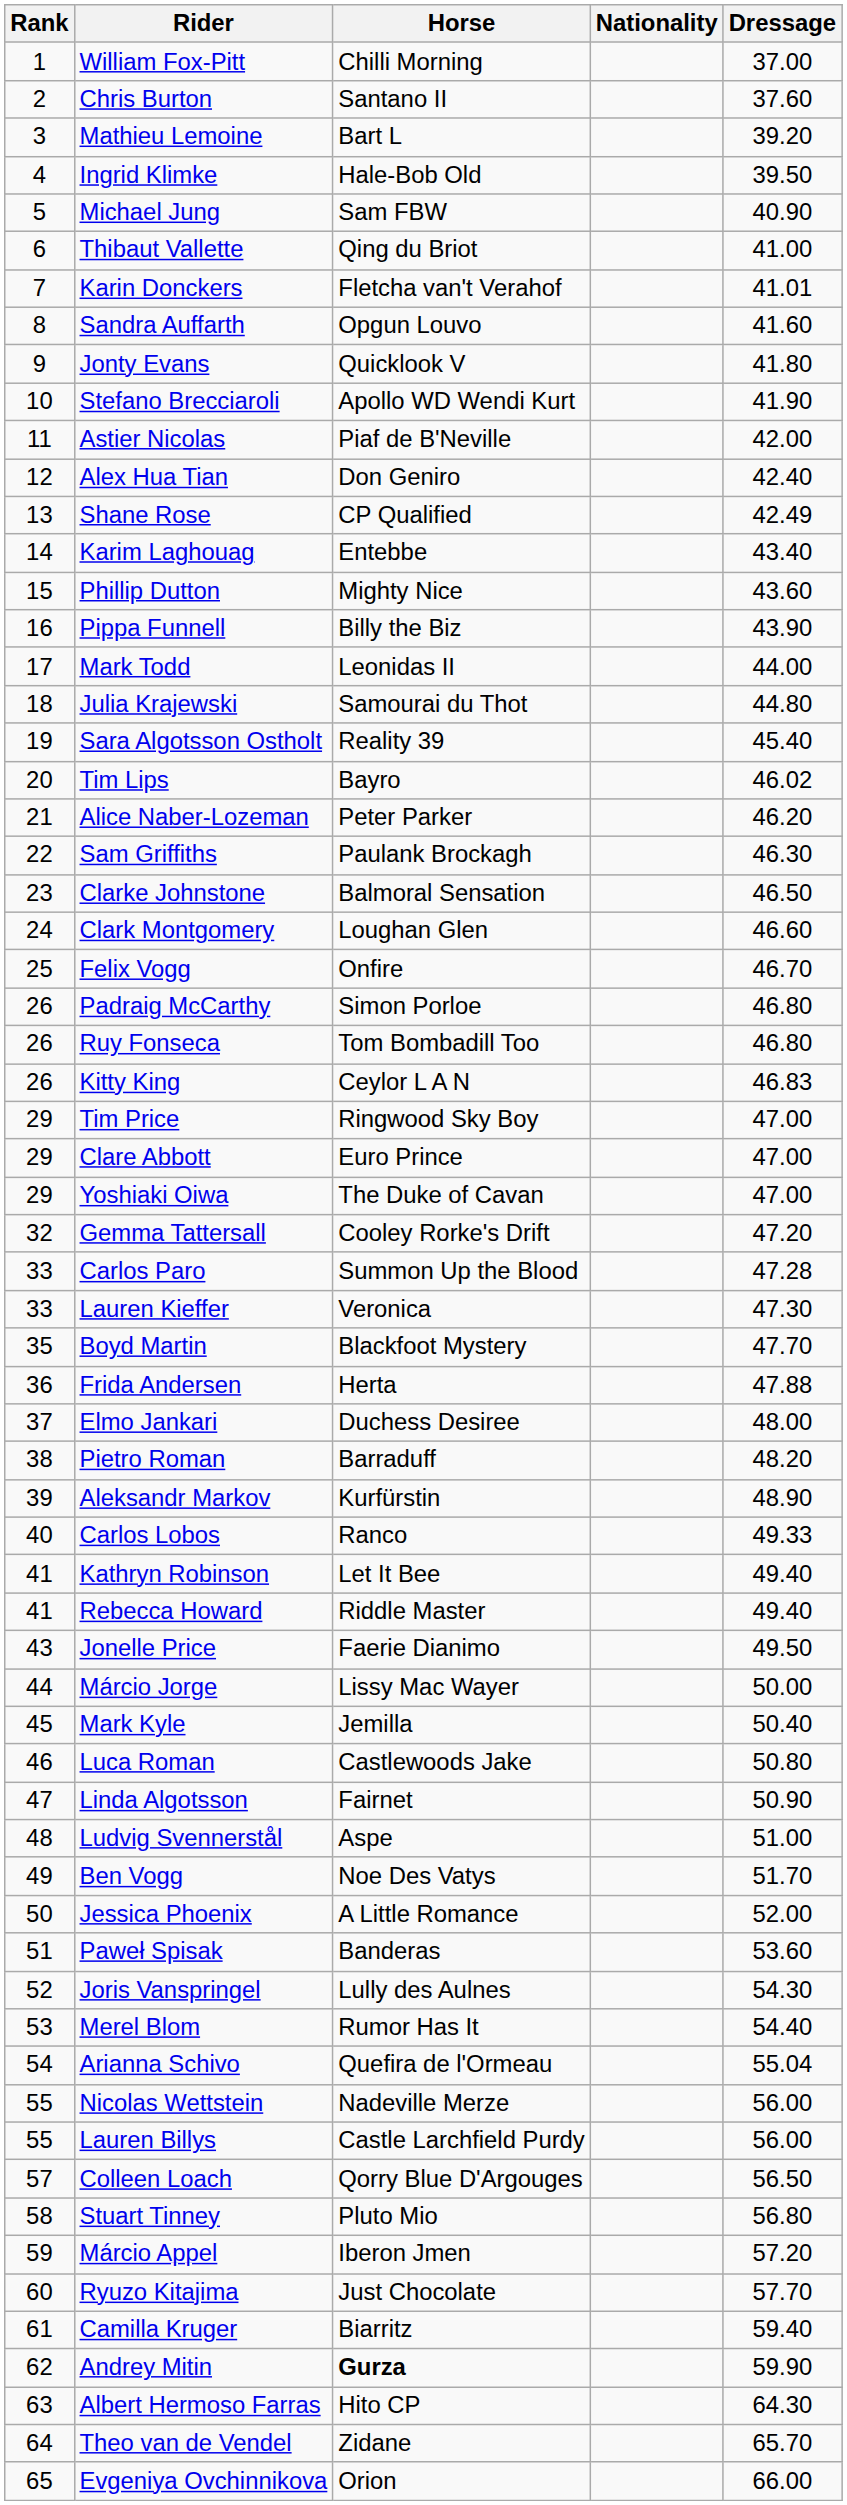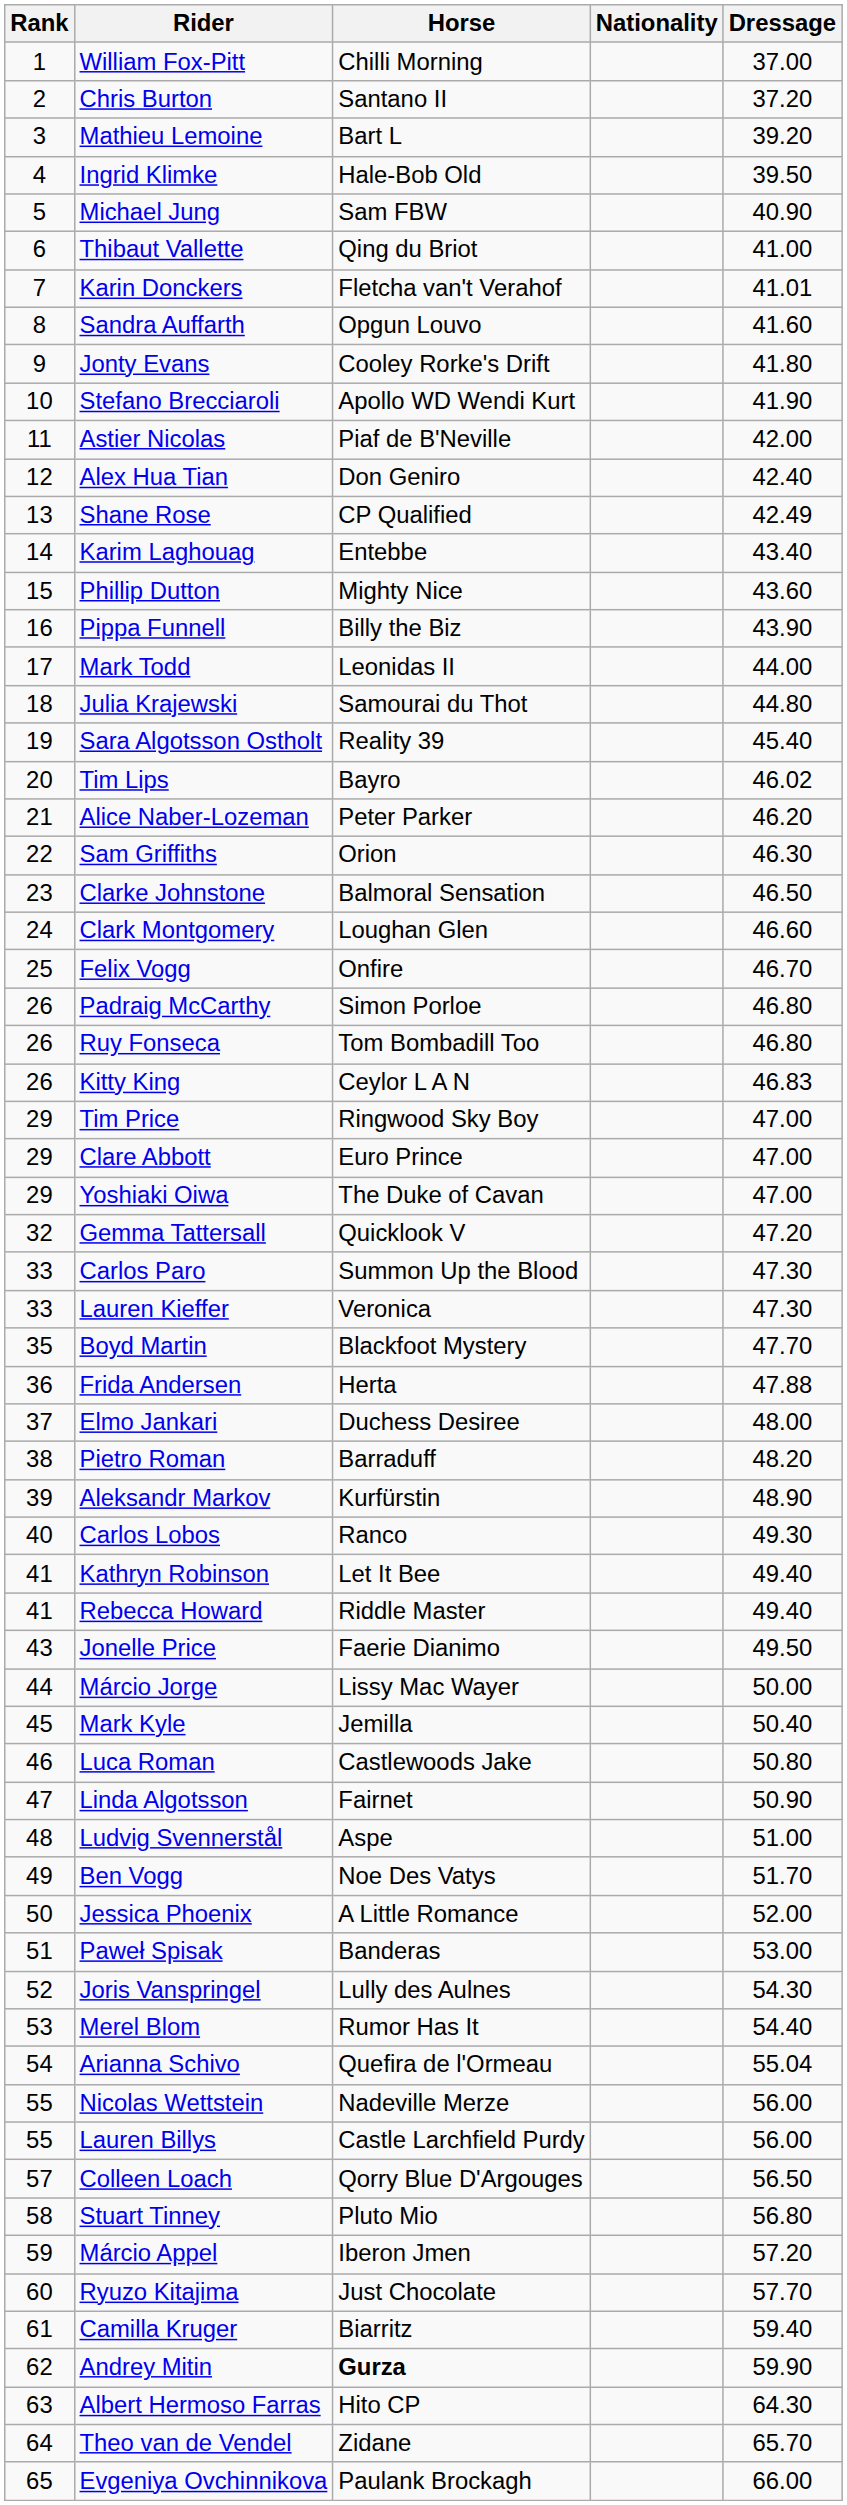Chris Burton | Dressage: 37.60 -> 37.20
Jonty Evans | Horse: Quicklook V -> Cooley Rorke's Drift
Sam Griffiths | Horse: Paulank Brockagh -> Orion
Gemma Tattersall | Horse: Cooley Rorke's Drift -> Quicklook V
Carlos Paro | Dressage: 47.28 -> 47.30
Carlos Lobos | Dressage: 49.33 -> 49.30
Paweł Spisak | Dressage: 53.60 -> 53.00
Evgeniya Ovchinnikova | Horse: Orion -> Paulank Brockagh
